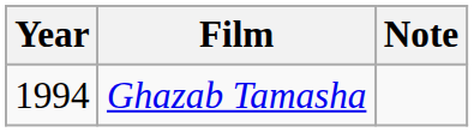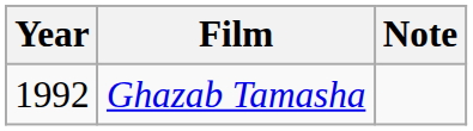Ghazab Tamasha | Year: 1994 -> 1992
